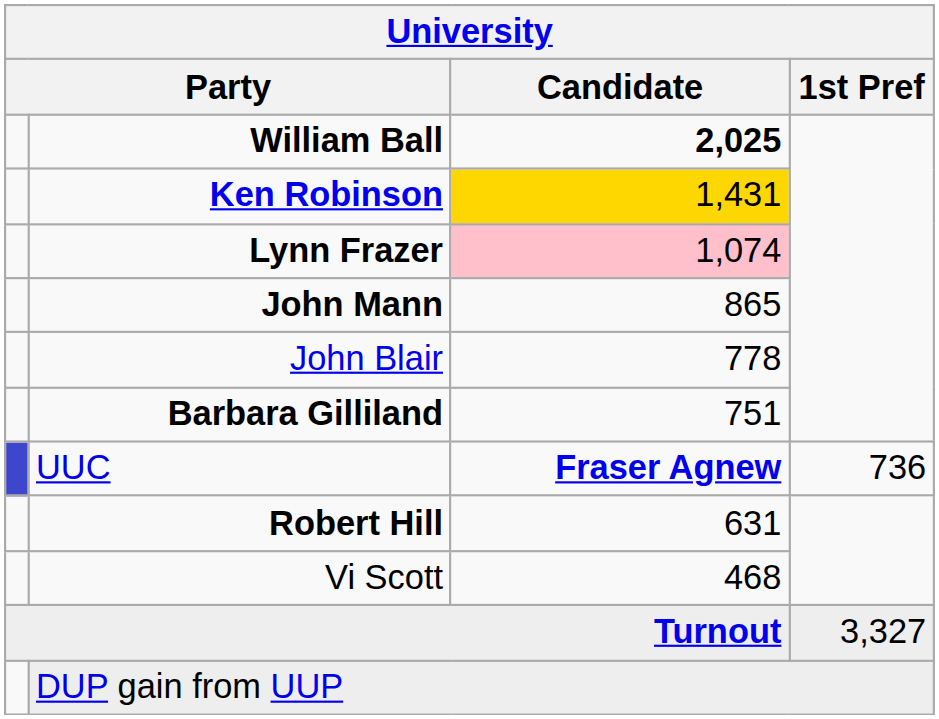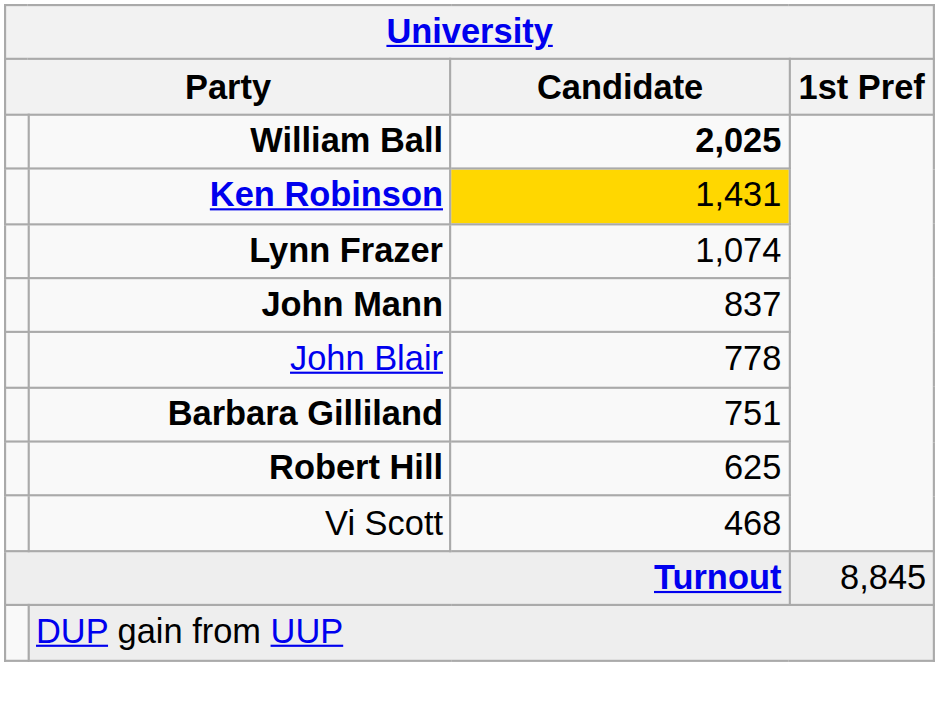Lynn Frazer | Candidate: pink background -> no background
John Mann | Candidate: 865 -> 837
- row: UUC | Fraser Agnew | 736
Robert Hill | Candidate: 631 -> 625
Turnout | 1st Pref: 3,327 -> 8,845
